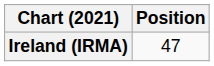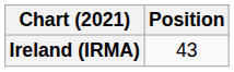Ireland (IRMA) | Position: 47 -> 43
